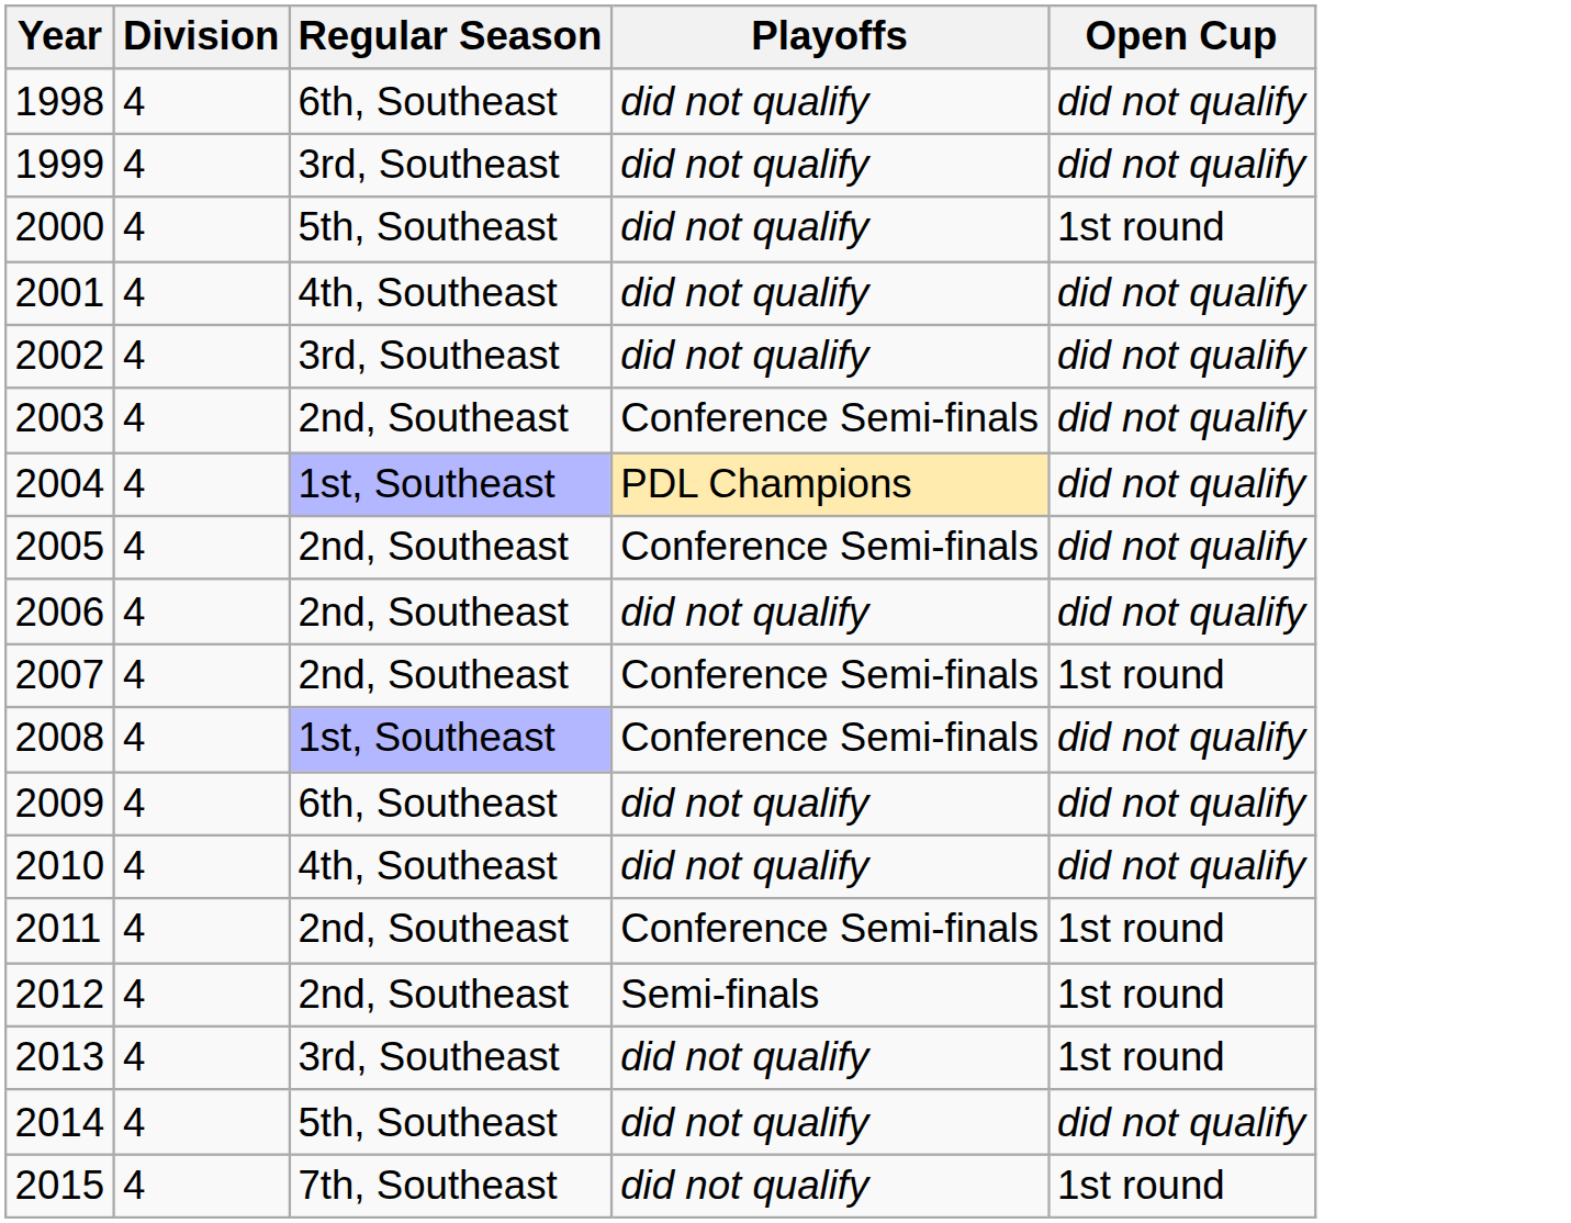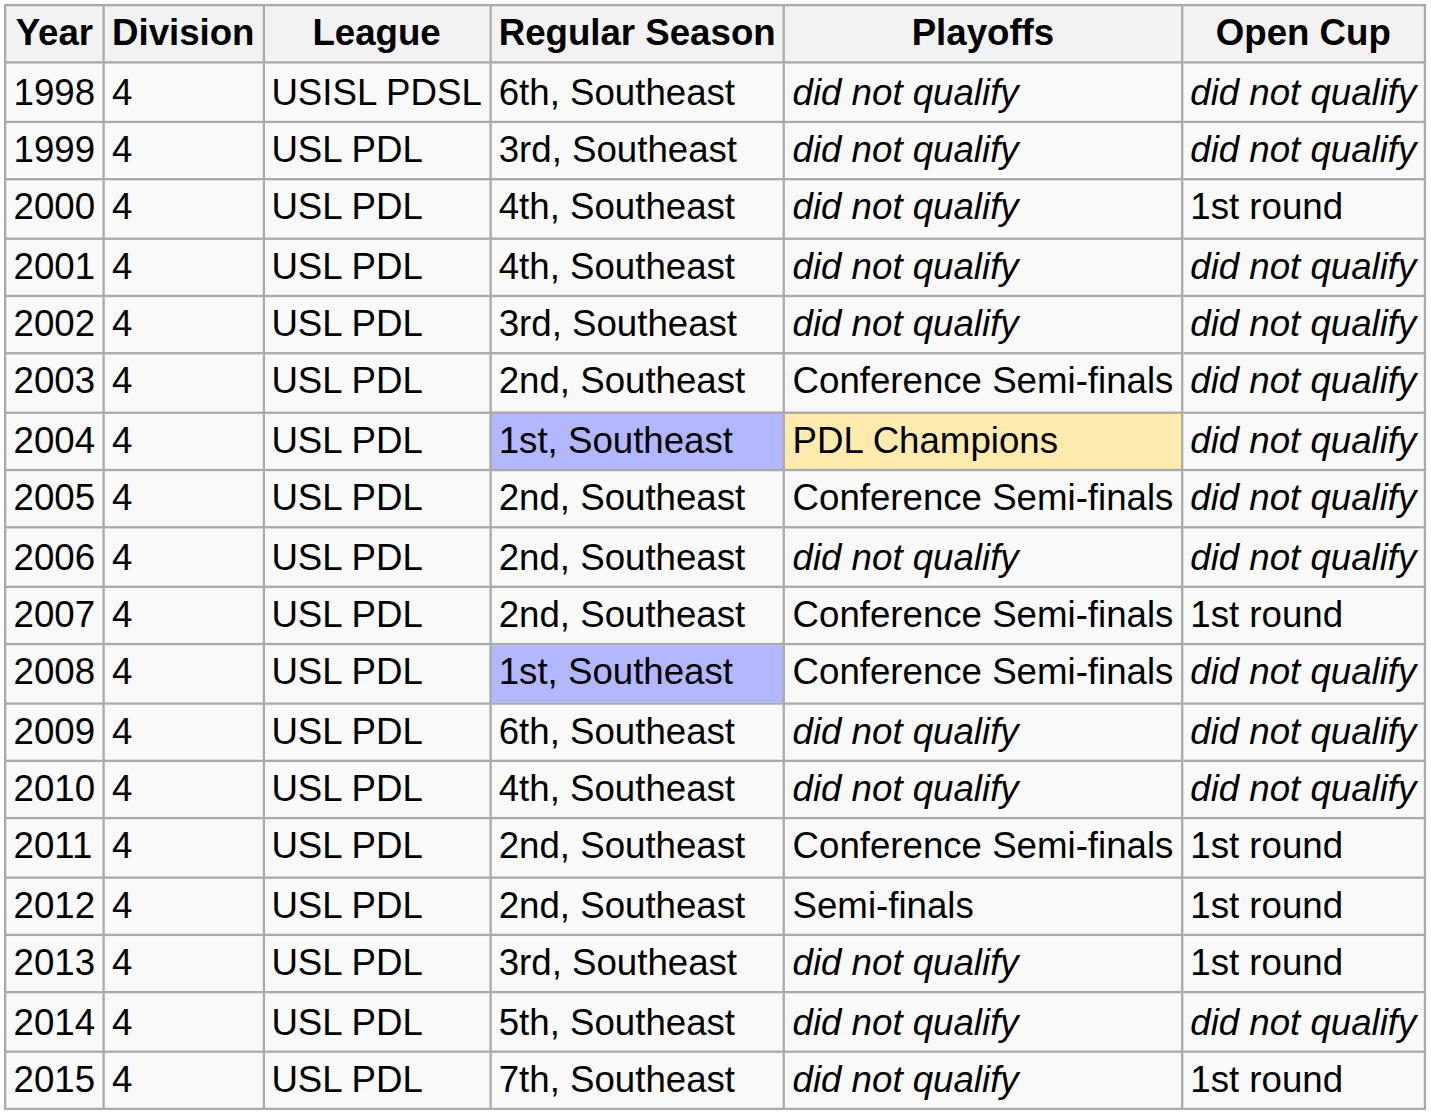+ column: League | USISL PDSL | USL PDL | USL PDL | USL PDL | USL PDL | USL PDL | USL PDL | USL PDL | USL PDL | USL PDL | USL PDL | USL PDL | USL PDL | USL PDL | USL PDL | USL PDL | USL PDL | USL PDL
2000 | Regular Season: 5th, Southeast -> 4th, Southeast
